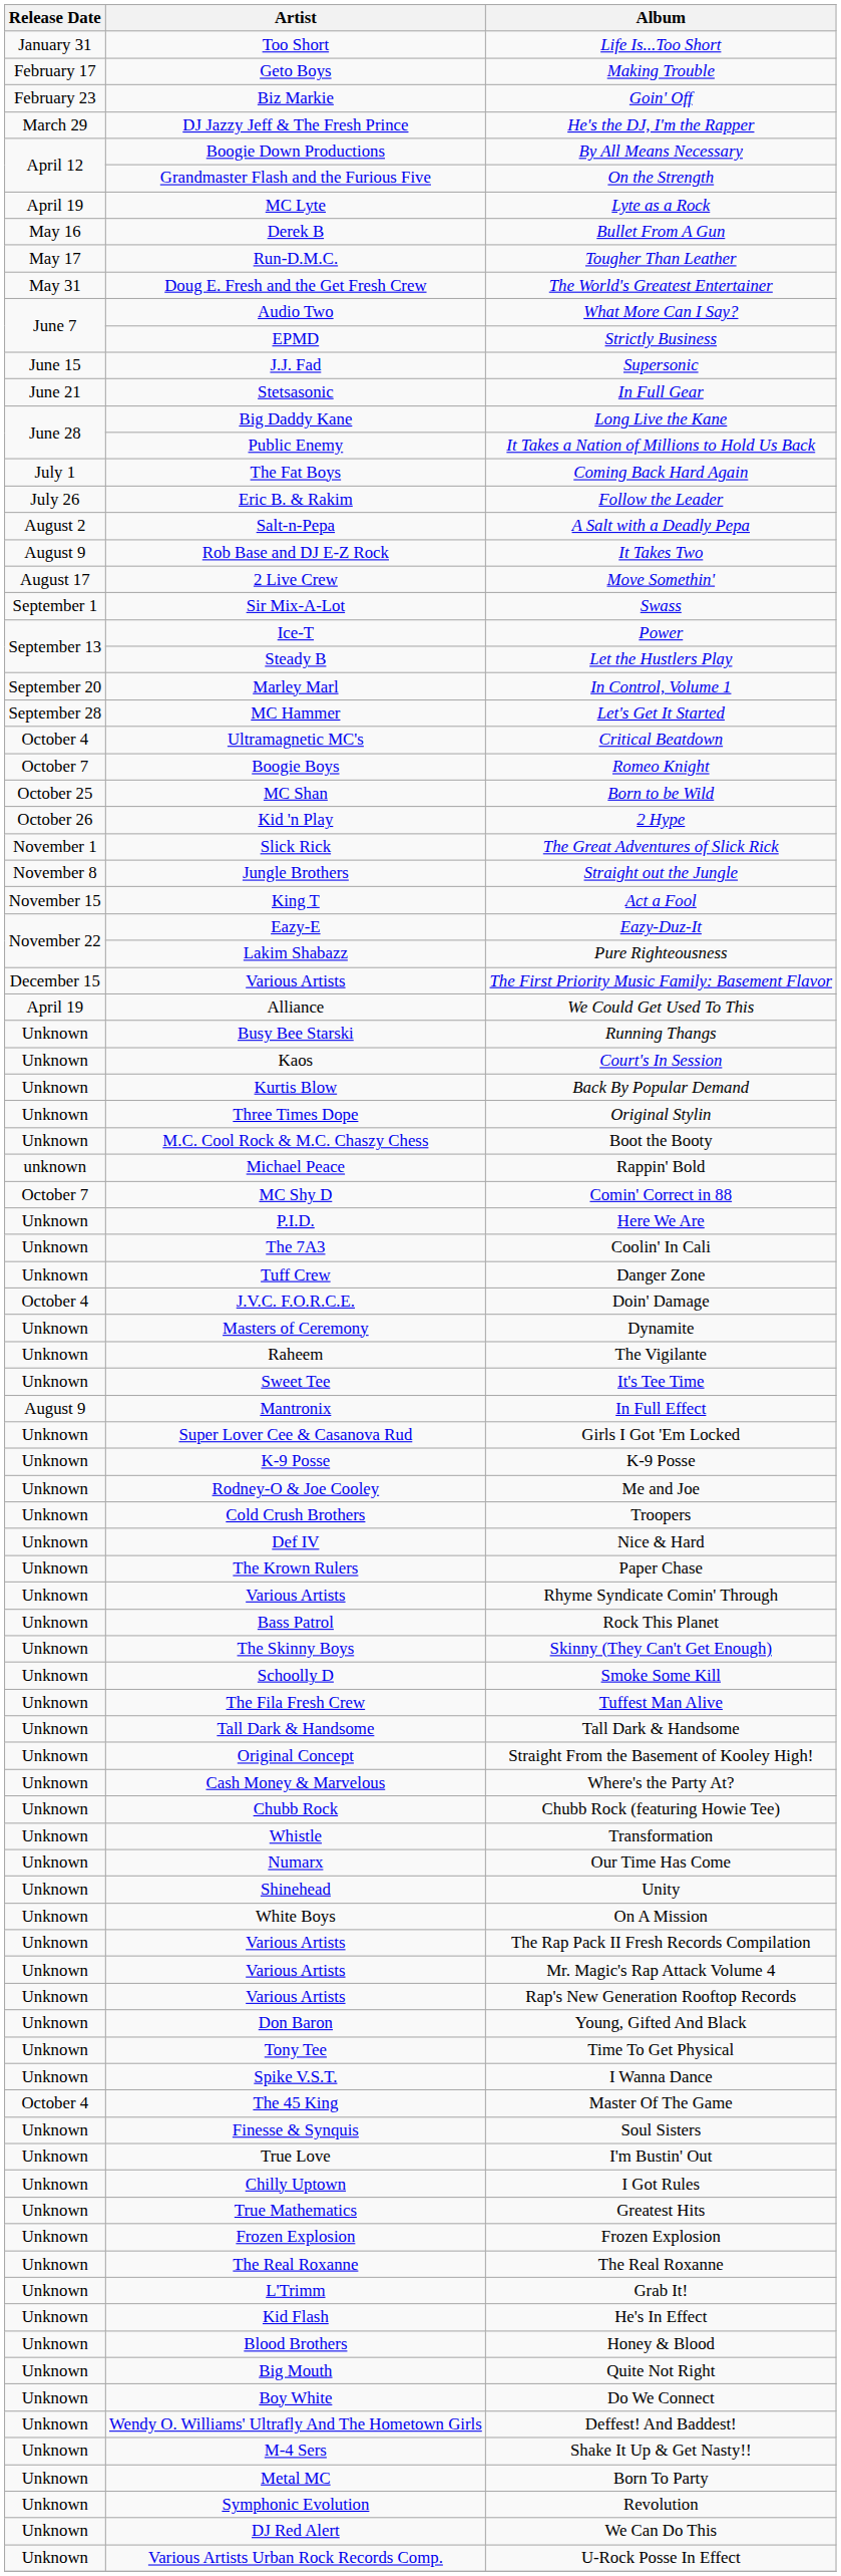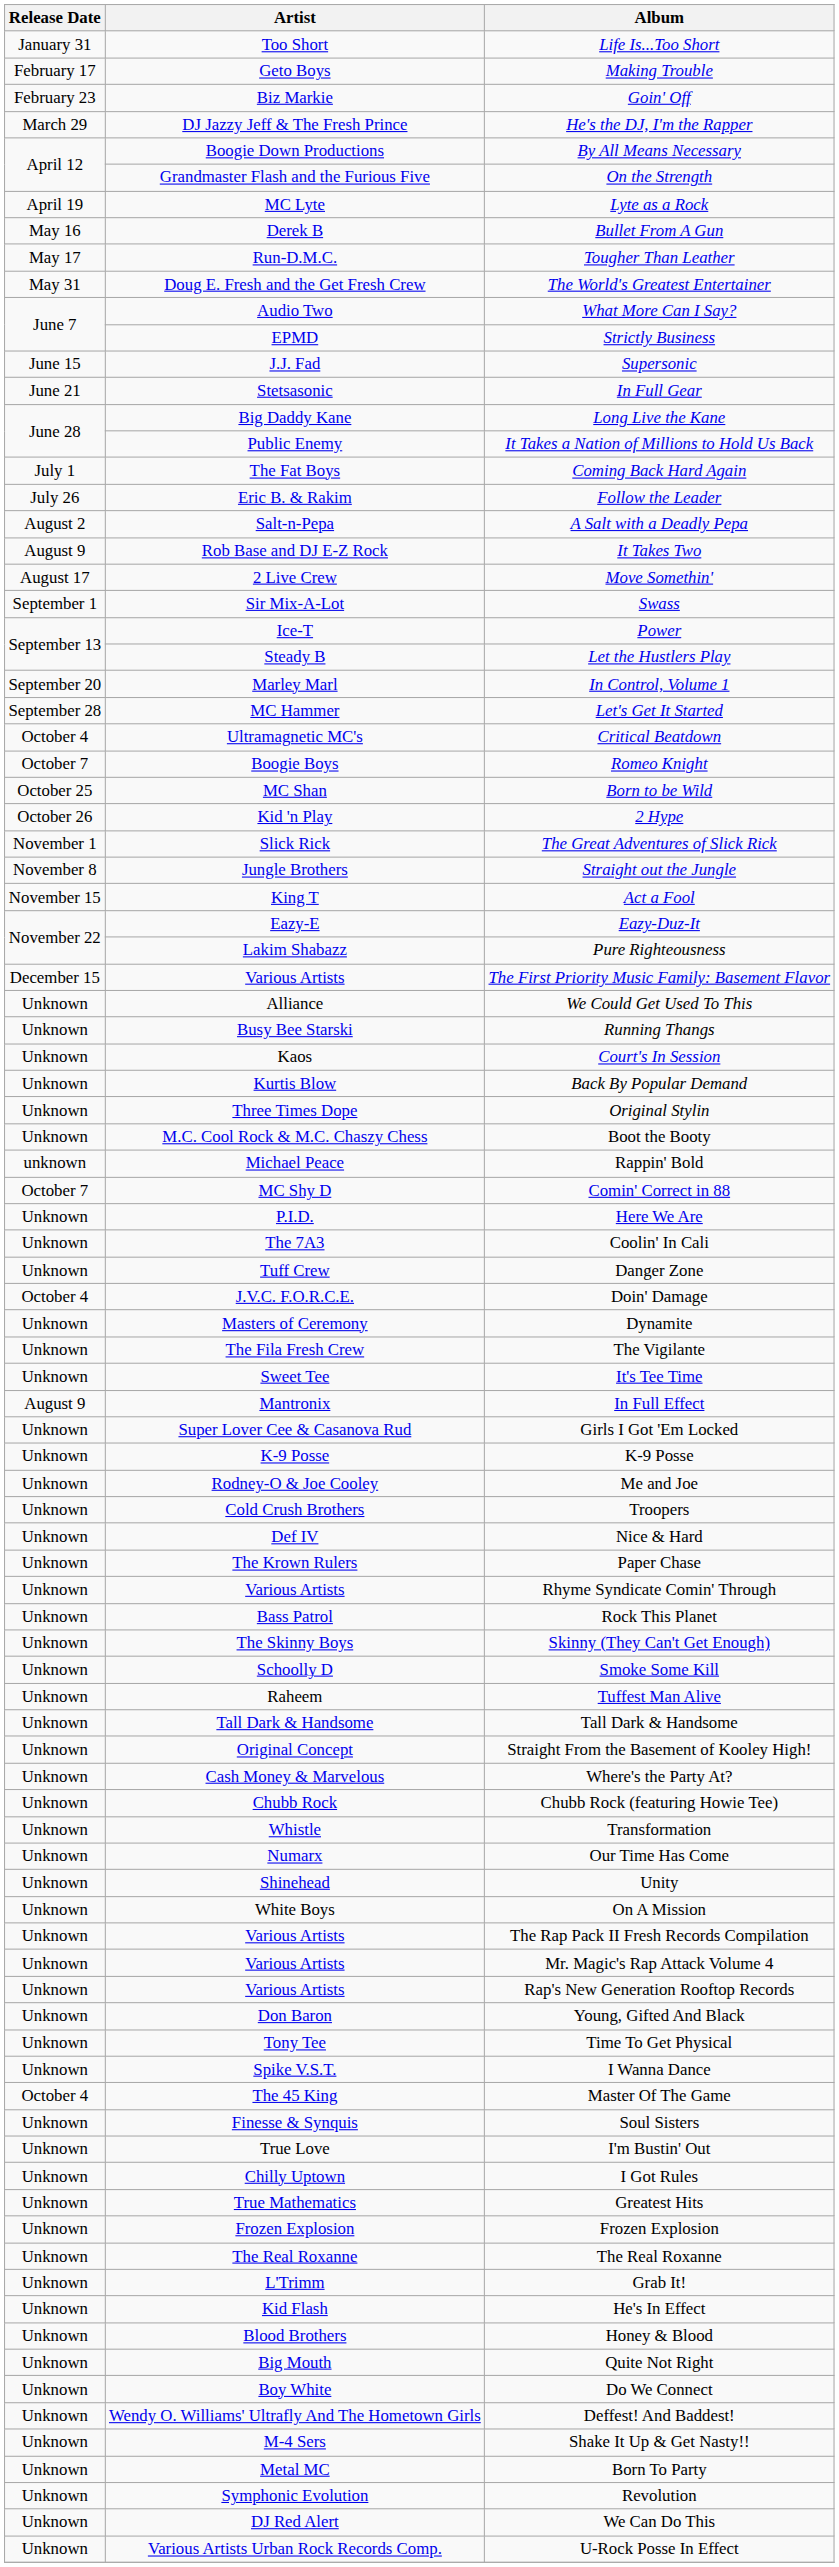We Could Get Used To This | Release Date: April 19 -> Unknown
The Vigilante | Artist: Raheem -> The Fila Fresh Crew
Tuffest Man Alive | Artist: The Fila Fresh Crew -> Raheem
